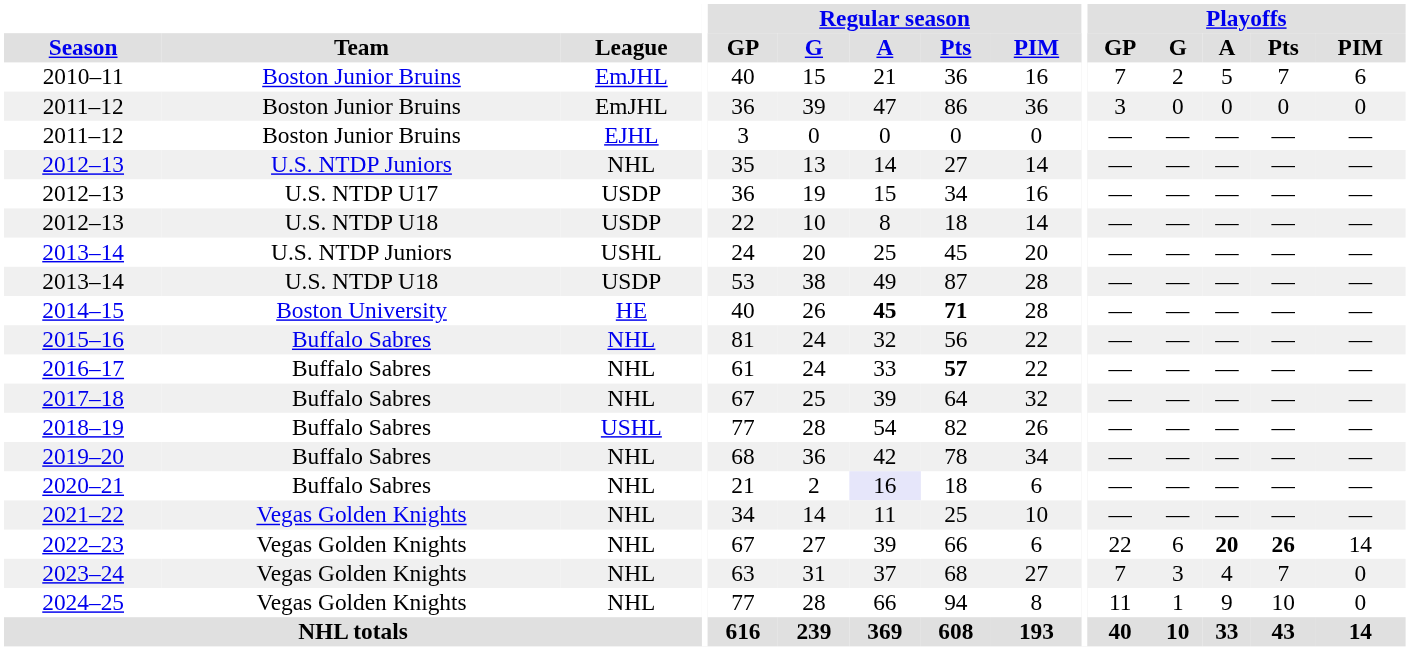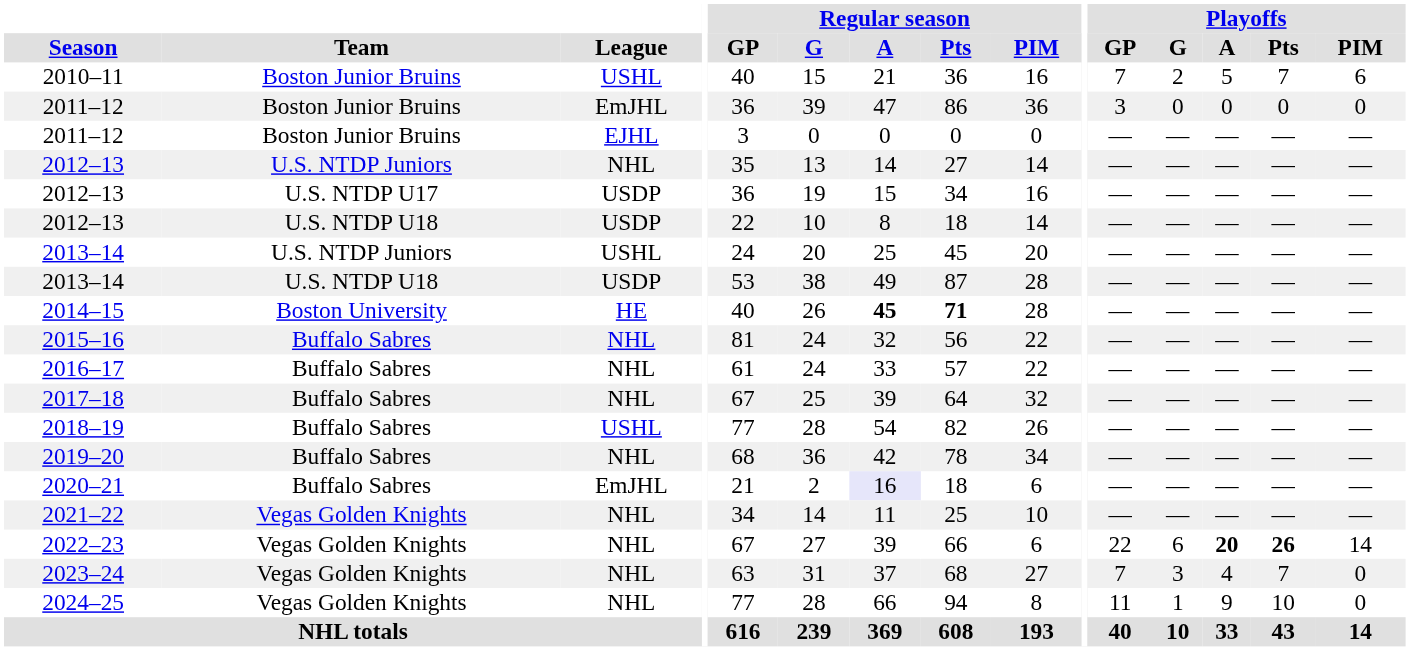2010–11 | League: EmJHL -> USHL
2016–17 | Regular season / Pts: bold -> normal
2020–21 | League: NHL -> EmJHL
